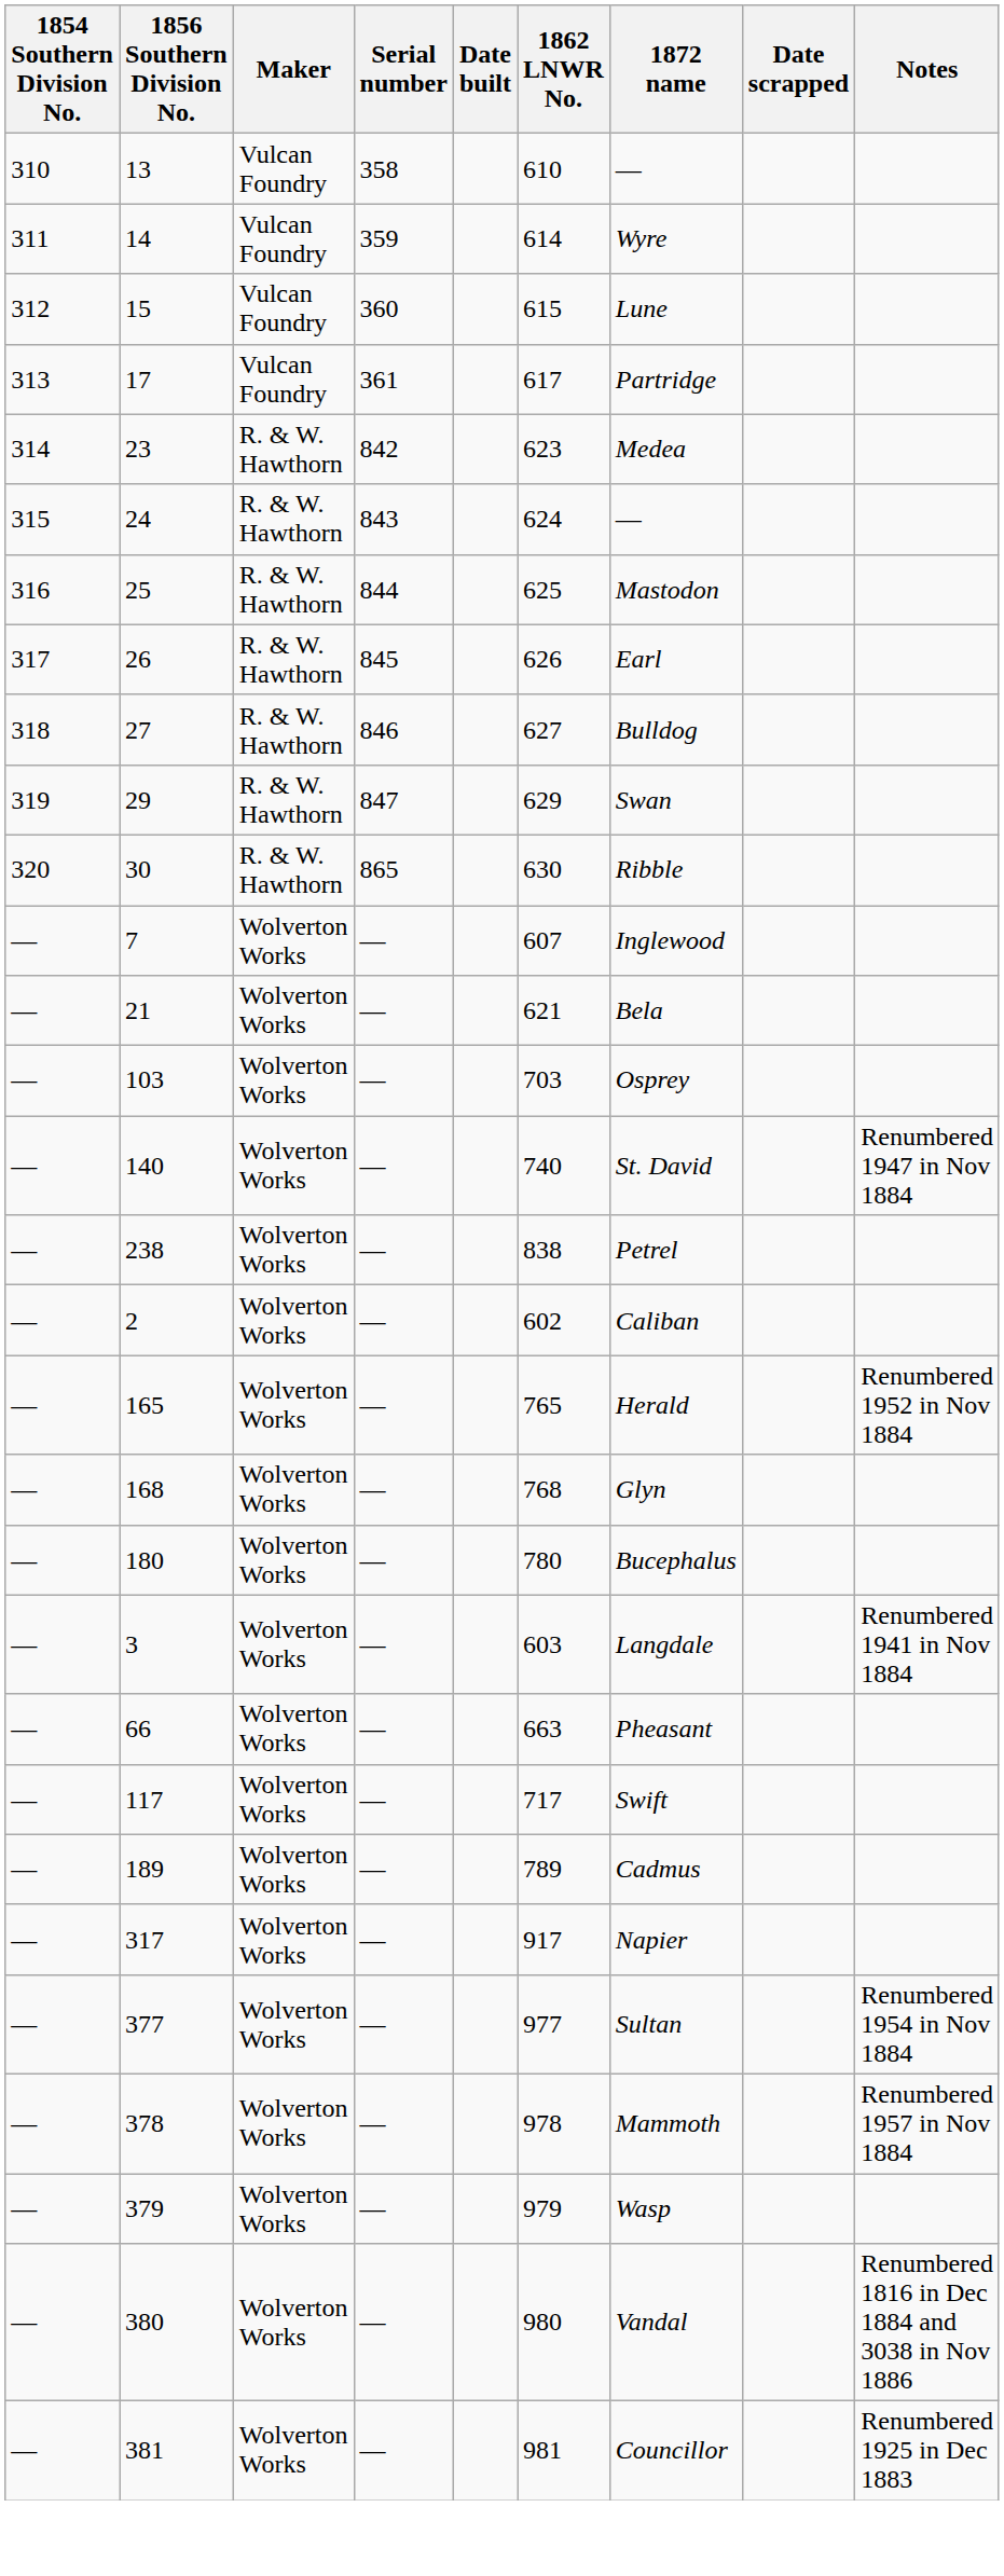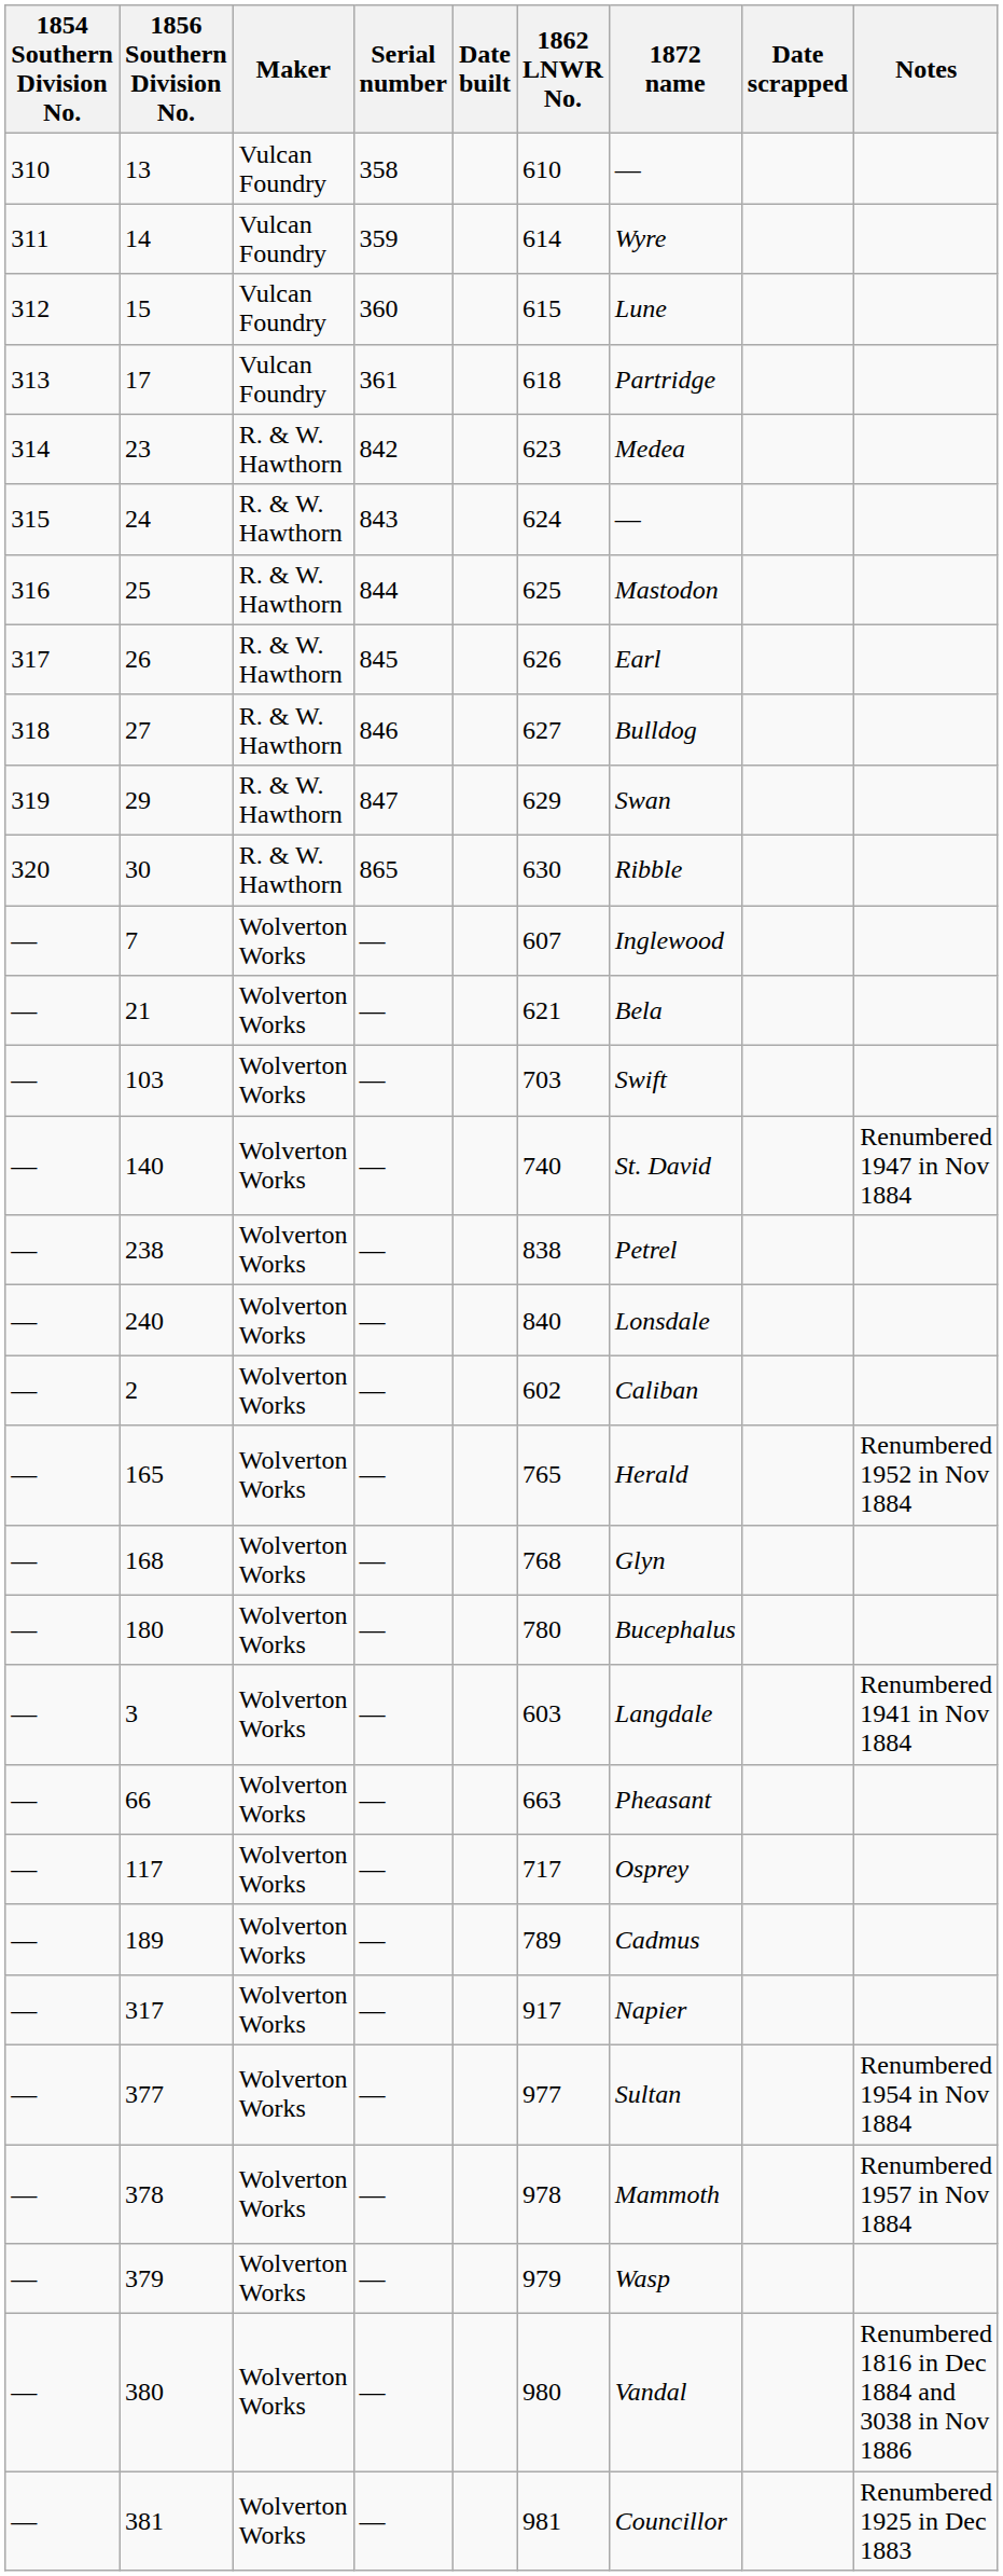17 | 1862 LNWR No.: 617 -> 618
103 | 1872 name: Osprey -> Swift
+ row: — | 240 | Wolverton Works | — | 840 | Lonsdale
117 | 1872 name: Swift -> Osprey
